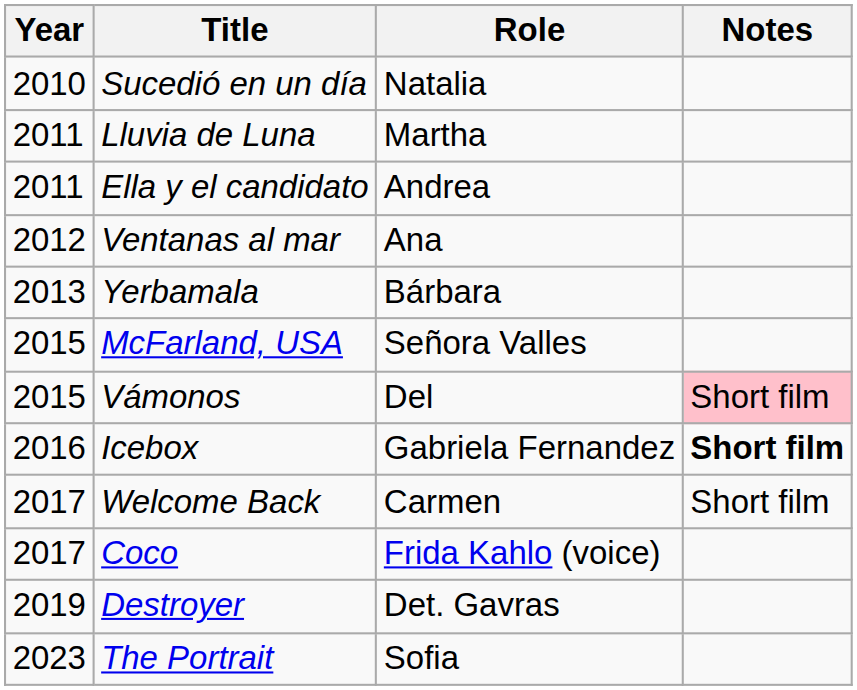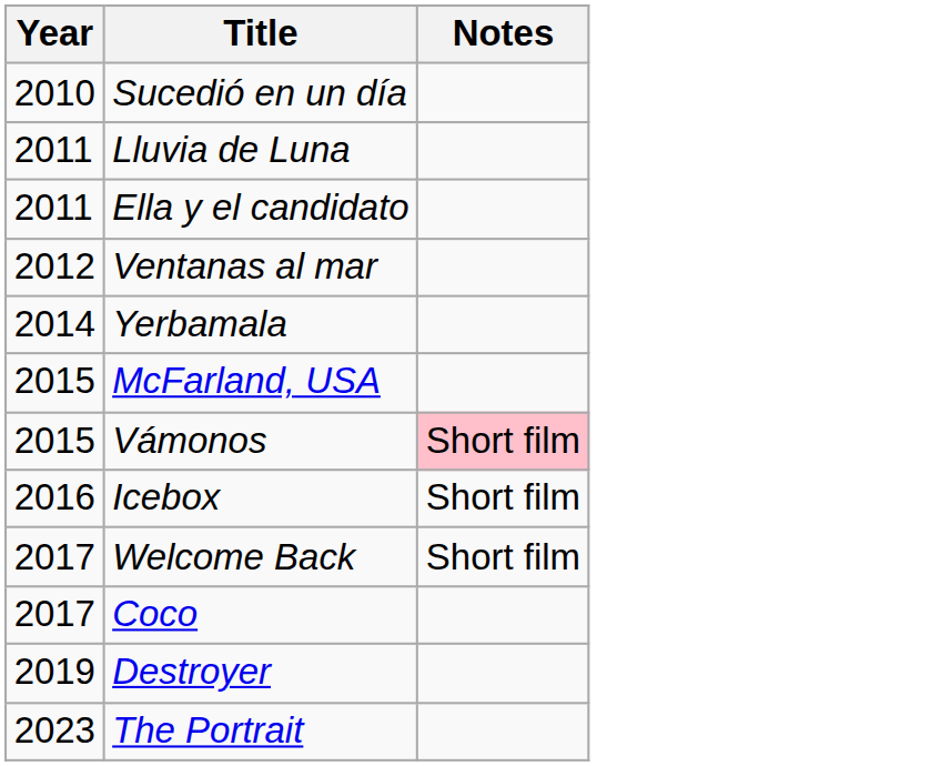- column: Role | Natalia | Martha | Andrea | Ana | Bárbara | Señora Valles | Del | Gabriela Fernandez | Carmen | Frida Kahlo (voice) | Det. Gavras | Sofia
Yerbamala | Year: 2013 -> 2014
Icebox | Notes: bold -> normal
